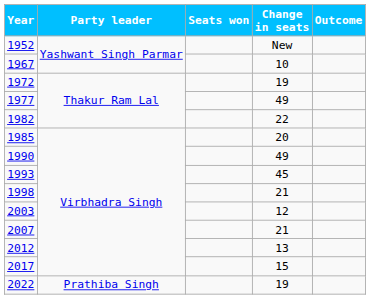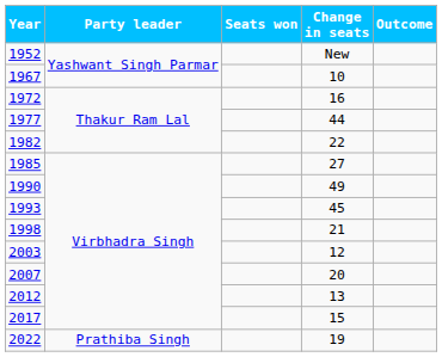1972 | Change in seats: 19 -> 16
1977 | Change in seats: 49 -> 44
1985 | Change in seats: 20 -> 27
2007 | Change in seats: 21 -> 20
